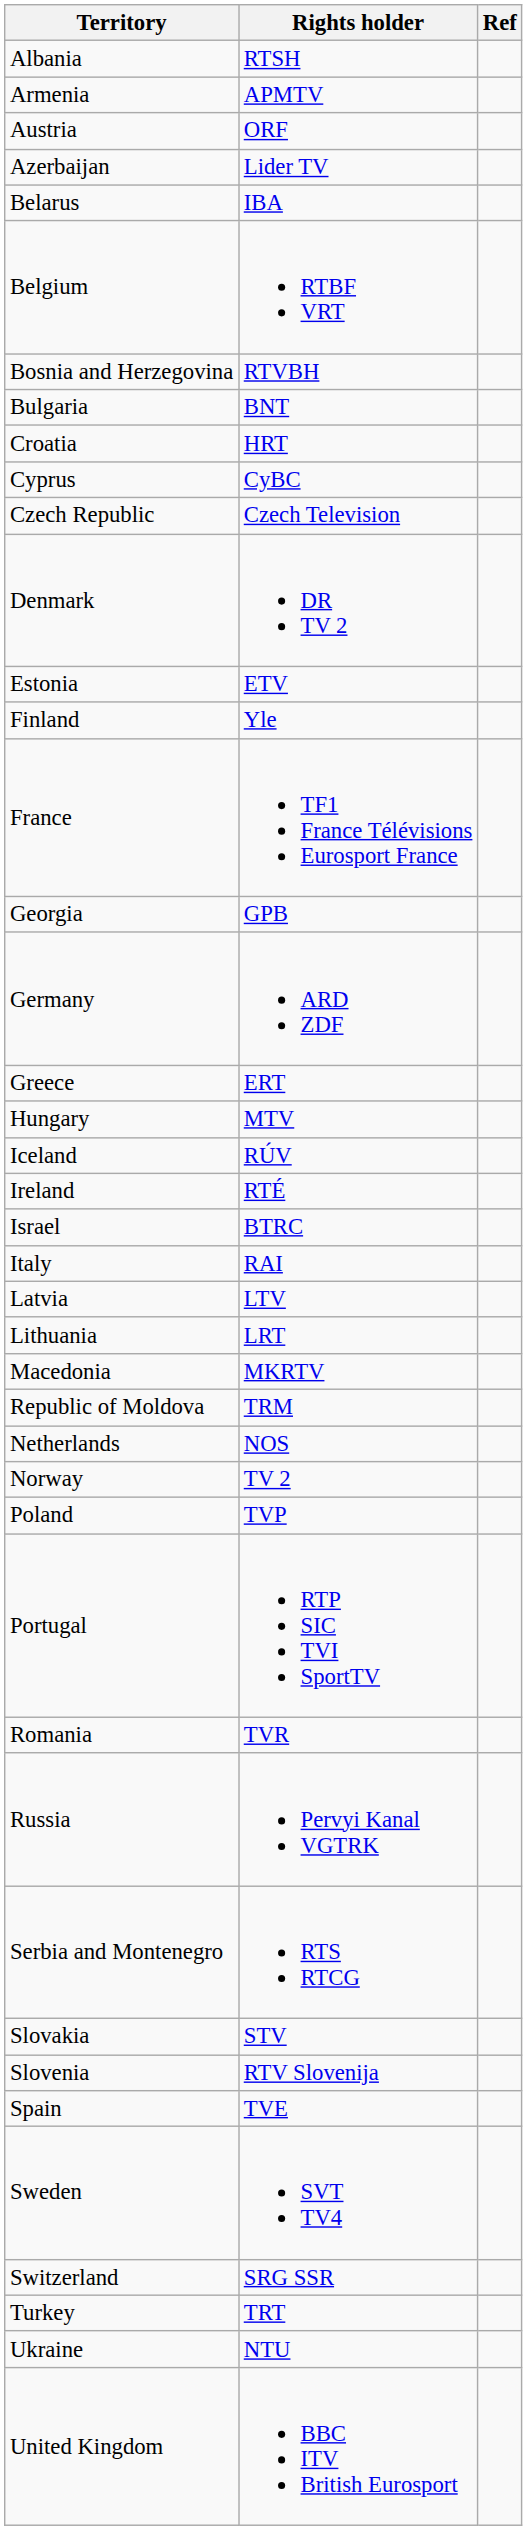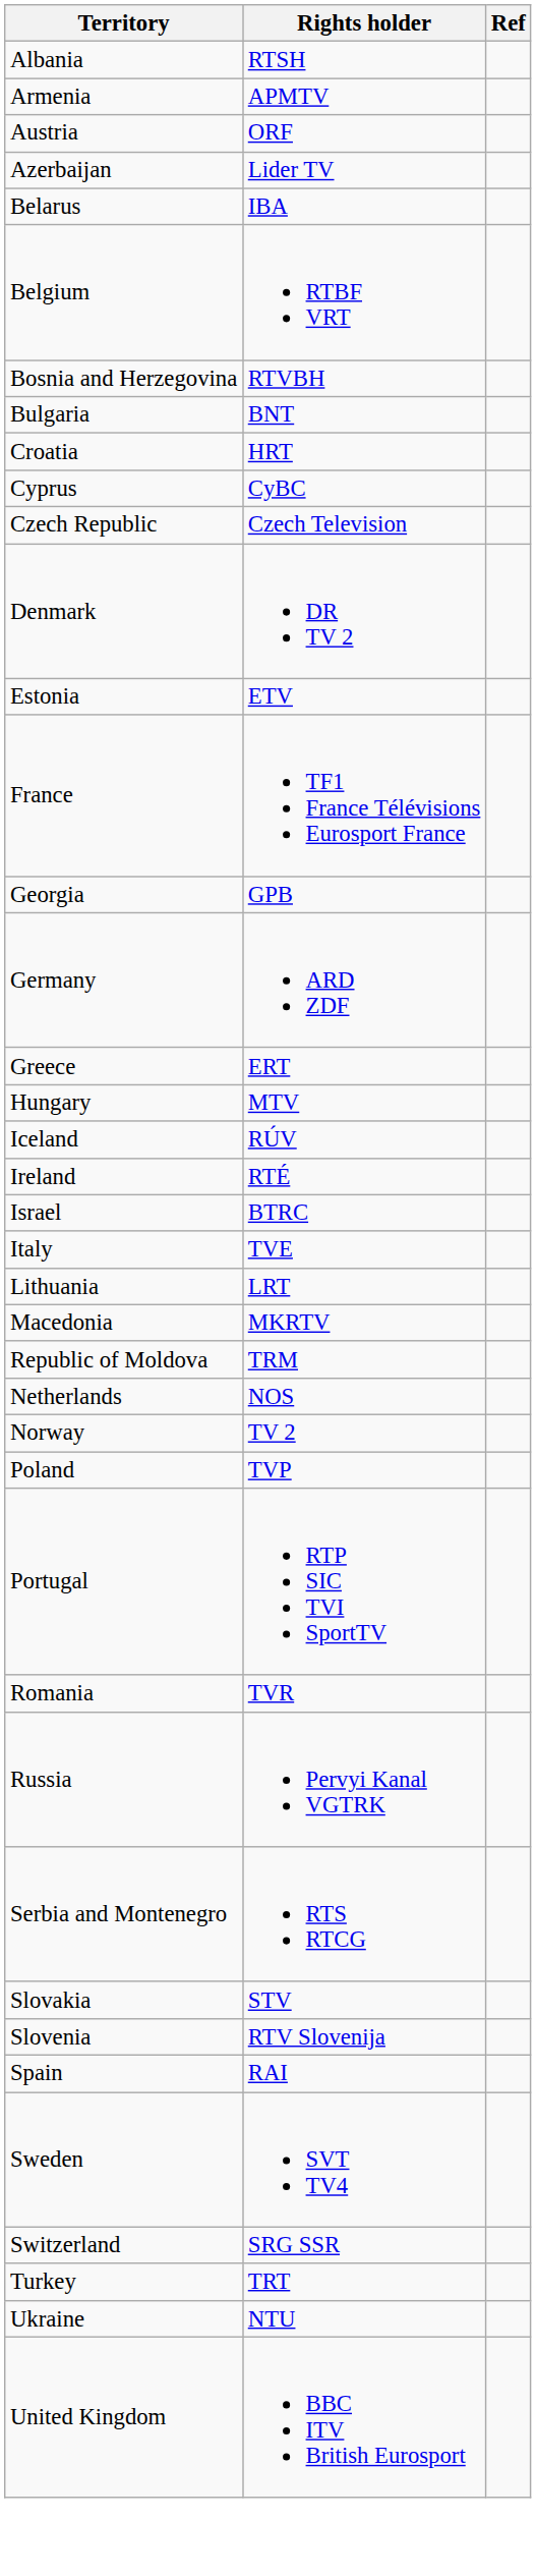- row: Finland | Yle
Italy | Rights holder: RAI -> TVE
- row: Latvia | LTV
Spain | Rights holder: TVE -> RAI
